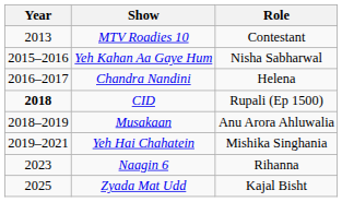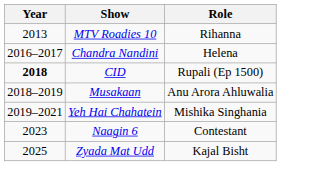MTV Roadies 10 | Role: Contestant -> Rihanna
- row: 2015–2016 | Yeh Kahan Aa Gaye Hum | Nisha Sabharwal
Naagin 6 | Role: Rihanna -> Contestant
